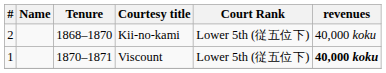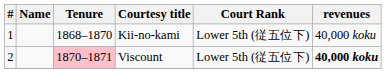Kii-no-kami | #: 2 -> 1
Viscount | #: 1 -> 2
Viscount | Tenure: no background -> pink background
